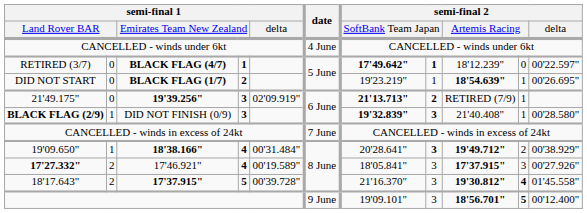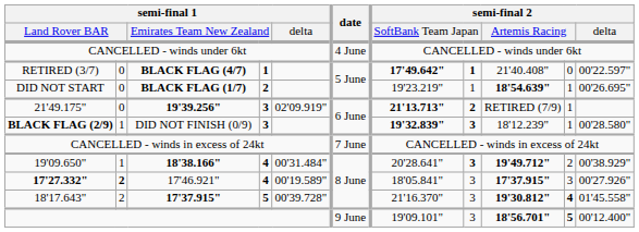RETIRED (3/7) | column 9: 18'12.239" -> 21'40.408"
BLACK FLAG (2/9) | column 9: 21'40.408" -> 18'12.239"
17'27.332" | column 2: normal -> bold
